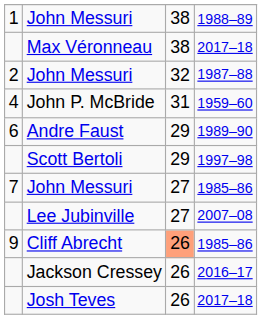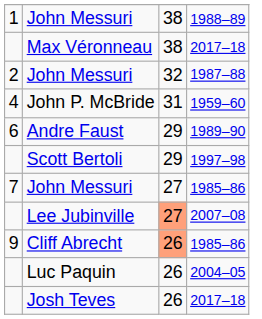Lee Jubinville | column 3: no background -> lightsalmon background
+ row: Luc Paquin | 26 | 2004–05
- row: Jackson Cressey | 26 | 2016–17
